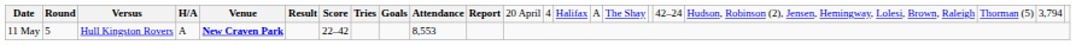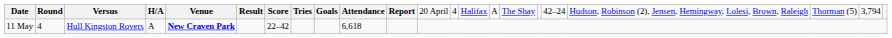11 May | column 2: 5 -> 4
11 May | column 10: 8,553 -> 6,618
